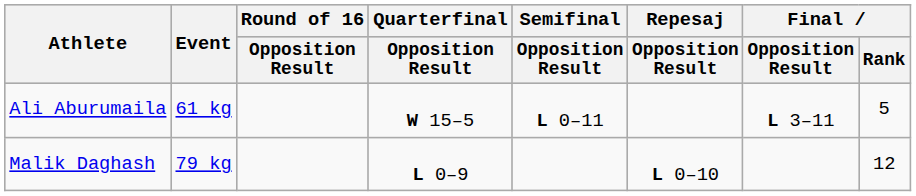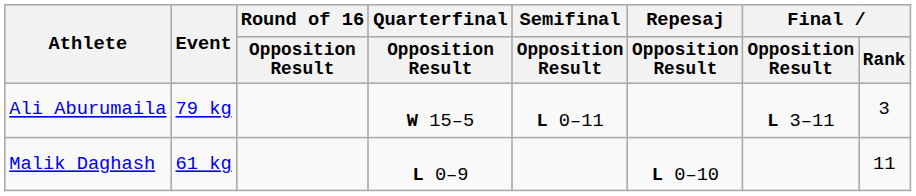Ali Aburumaila | Event: 61 kg -> 79 kg
Ali Aburumaila | Final / Rank: 5 -> 3
Malik Daghash | Event: 79 kg -> 61 kg
Malik Daghash | Final / Rank: 12 -> 11
